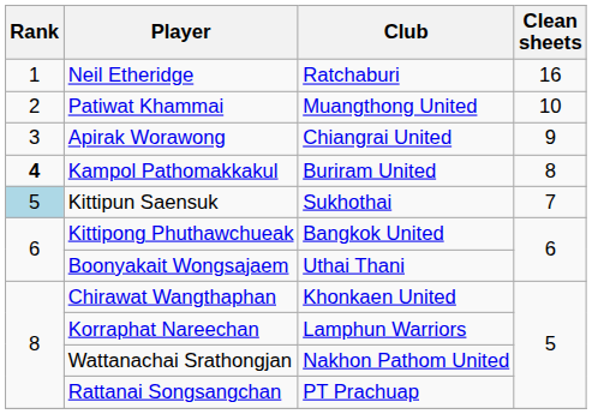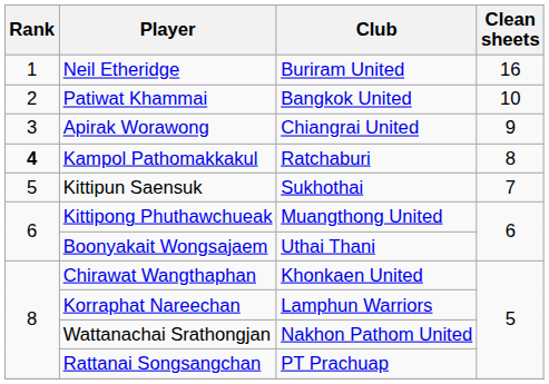Neil Etheridge | Club: Ratchaburi -> Buriram United
Patiwat Khammai | Club: Muangthong United -> Bangkok United
Kampol Pathomakkakul | Club: Buriram United -> Ratchaburi
Kittipun Saensuk | Rank: lightblue background -> no background
Kittipong Phuthawchueak | Club: Bangkok United -> Muangthong United
